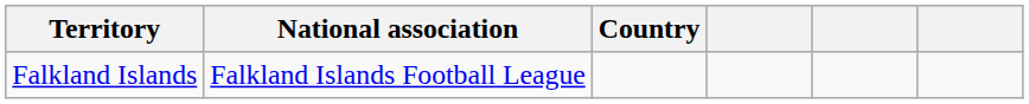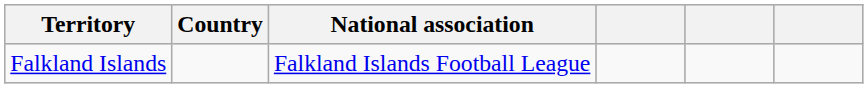columns swapped: Country <-> National association
